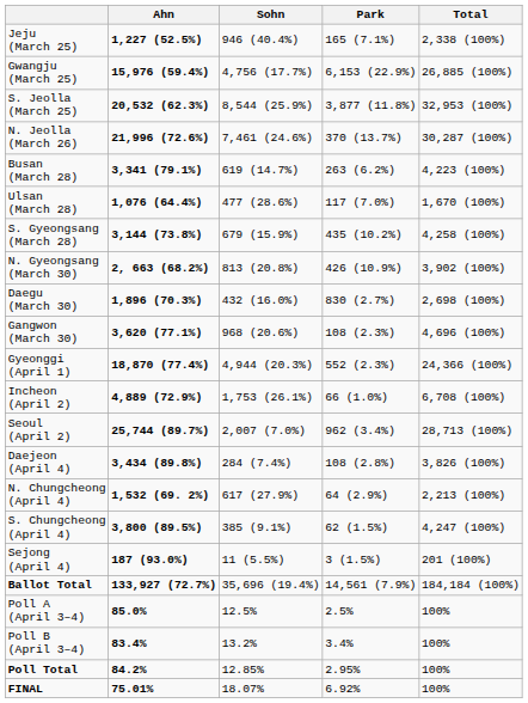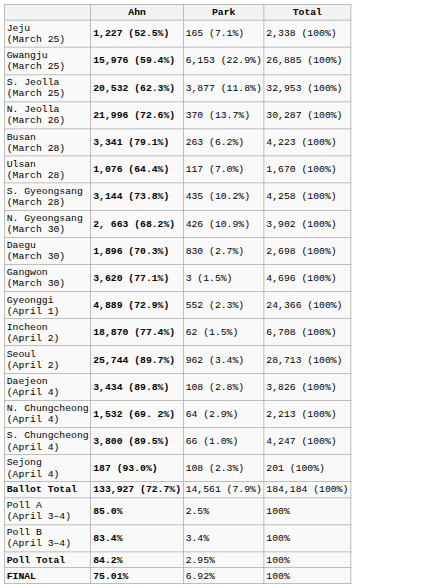- column: Sohn | 946 (40.4%) | 4,756 (17.7%) | 8,544 (25.9%) | 7,461 (24.6%) | 619 (14.7%) | 477 (28.6%) | 679 (15.9%) | 813 (20.8%) | 432 (16.0%) | 968 (20.6%) | 4,944 (20.3%) | 1,753 (26.1%) | 2,007 (7.0%) | 284 (7.4%) | 617 (27.9%) | 385 (9.1%) | 11 (5.5%) | 35,696 (19.4%) | 12.5% | 13.2% | 12.85% | 18.07%
Gangwon (March 30) | Park: 108 (2.3%) -> 3 (1.5%)
Gyeonggi (April 1) | Ahn: 18,870 (77.4%) -> 4,889 (72.9%)
Incheon (April 2) | Ahn: 4,889 (72.9%) -> 18,870 (77.4%)
Incheon (April 2) | Park: 66 (1.0%) -> 62 (1.5%)
S. Chungcheong (April 4) | Park: 62 (1.5%) -> 66 (1.0%)
Sejong (April 4) | Park: 3 (1.5%) -> 108 (2.3%)
